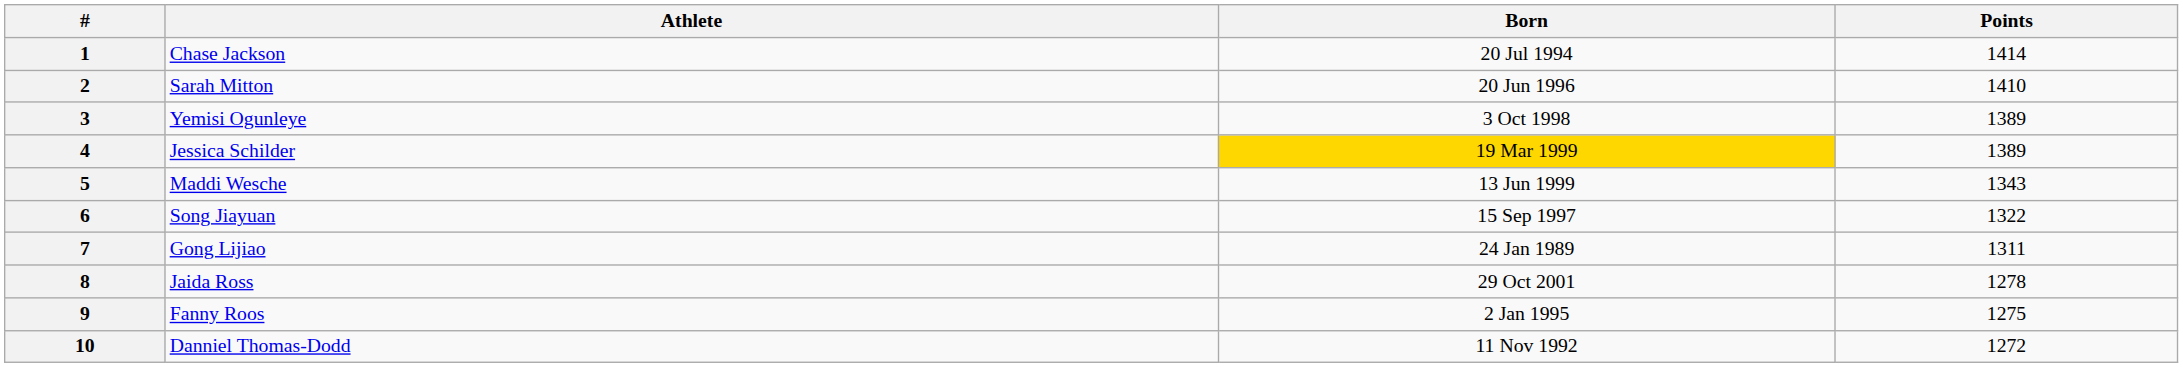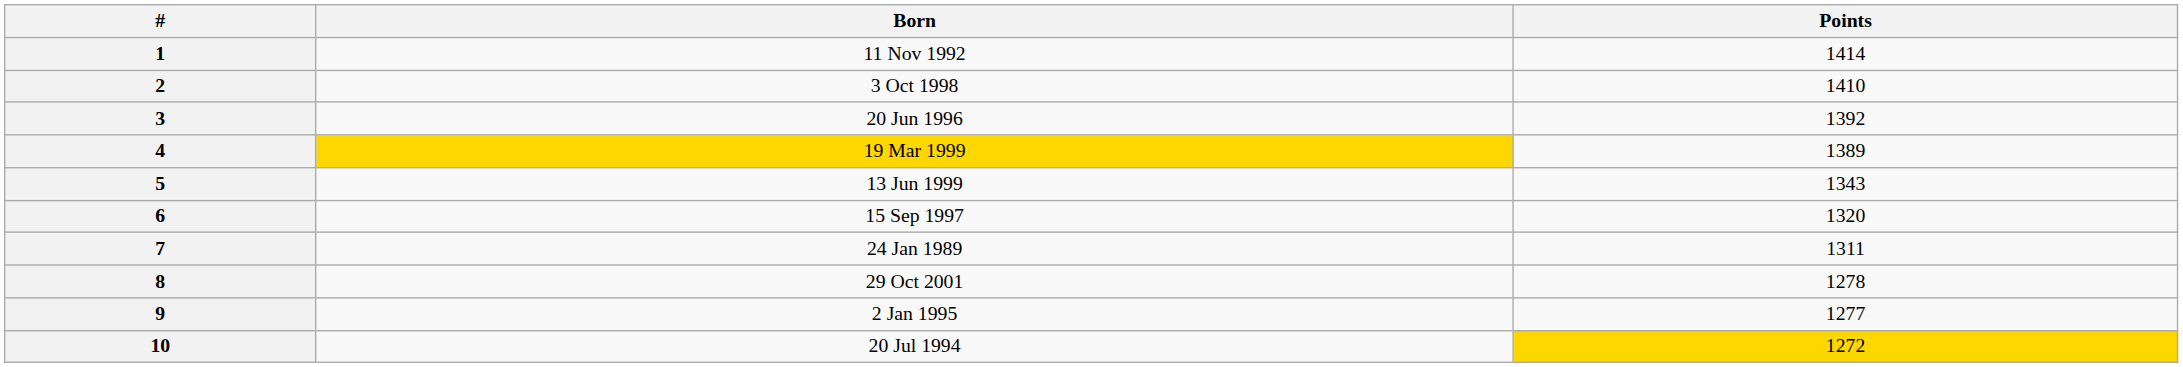- column: Athlete | Chase Jackson | Sarah Mitton | Yemisi Ogunleye | Jessica Schilder | Maddi Wesche | Song Jiayuan | Gong Lijiao | Jaida Ross | Fanny Roos | Danniel Thomas-Dodd
1 | Born: 20 Jul 1994 -> 11 Nov 1992
2 | Born: 20 Jun 1996 -> 3 Oct 1998
3 | Born: 3 Oct 1998 -> 20 Jun 1996
3 | Points: 1389 -> 1392
6 | Points: 1322 -> 1320
9 | Points: 1275 -> 1277
10 | Born: 11 Nov 1992 -> 20 Jul 1994
10 | Points: no background -> gold background
